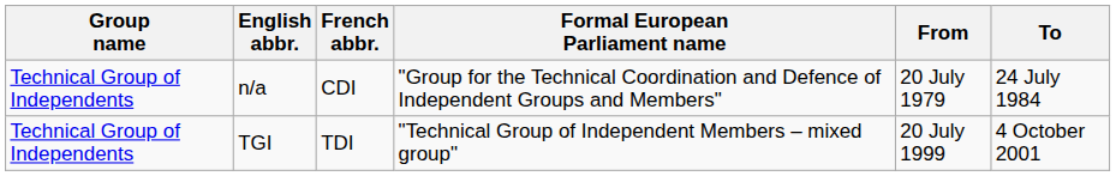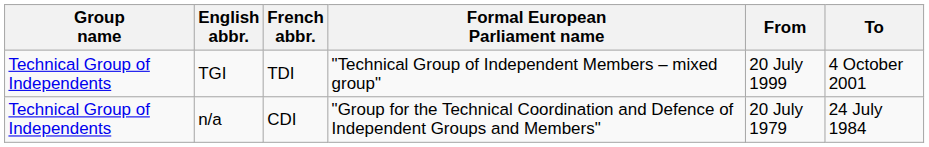rows swapped: n/a <-> TGI
